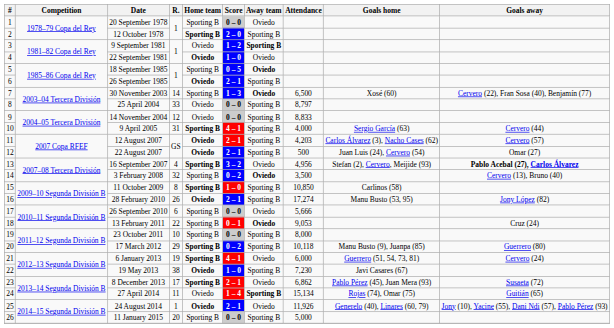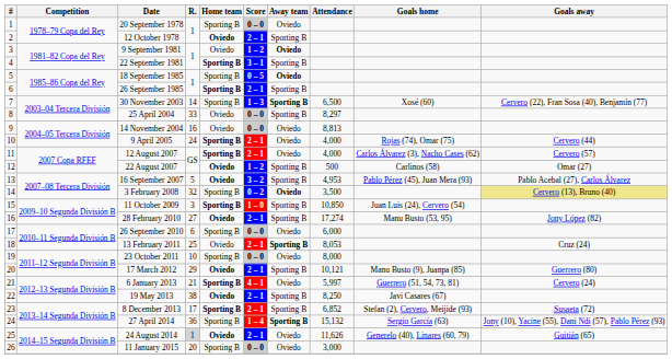12 October 1978 | Home team: Sporting B -> Oviedo
12 October 1978 | Score: 2 – 0 -> 2 – 1
9 September 1981 | Away team: Sporting B -> Oviedo
22 September 1981 | Home team: Oviedo -> Sporting B
22 September 1981 | Score: 1 – 0 -> 3 – 1
22 September 1981 | Away team: Oviedo -> Sporting B
26 September 1985 | Home team: Oviedo -> Sporting B
30 November 2003 | Away team: Oviedo -> Sporting B
25 April 2004 | Attendance: 8,797 -> 8,297
14 November 2004 | R.: 12 -> 16
14 November 2004 | Away team: Sporting B -> Oviedo
14 November 2004 | Attendance: 8,833 -> 8,813
9 April 2005 | R.: 31 -> 24
9 April 2005 | Score: 4 – 1 -> 2 – 1
9 April 2005 | Away team: Sporting B -> Oviedo
9 April 2005 | Goals home: Sergio García (63) -> Rojas (74), Omar (75)
12 August 2007 | Home team: Oviedo -> Sporting B
12 August 2007 | Away team: Sporting B -> Oviedo
12 August 2007 | Attendance: 4,203 -> 4,000
22 August 2007 | Score: 2 – 1 -> 1 – 2
22 August 2007 | Goals home: Juan Luis (24), Cervero (54) -> Carlinos (58)
16 September 2007 | R.: 4 -> 5
16 September 2007 | Home team: Sporting B -> Oviedo
16 September 2007 | Away team: Oviedo -> Sporting B
16 September 2007 | Attendance: 4,956 -> 4,953
16 September 2007 | Goals home: Stefan (2), Cervero, Meijide (93) -> Pablo Pérez (45), Juan Mera (93)
16 September 2007 | Goals away: bold -> normal
3 February 2008 | Goals away: no background -> khaki background
11 October 2009 | R.: 8 -> 3
11 October 2009 | Goals home: Carlinos (58) -> Juan Luis (24), Cervero (54)
28 February 2010 | R.: 26 -> 27
26 September 2010 | Attendance: 5,666 -> 6,000
13 February 2011 | R.: 22 -> 25
13 February 2011 | Home team: Sporting B -> Oviedo
13 February 2011 | Score: 0 – 1 -> 2 – 1
13 February 2011 | Away team: Oviedo -> Sporting B
13 February 2011 | Attendance: 9,053 -> 8,053
23 October 2011 | Away team: Sporting B -> Oviedo
17 March 2012 | Home team: Sporting B -> Oviedo
17 March 2012 | Score: 0 – 2 -> 2 – 1
17 March 2012 | Attendance: 10,118 -> 10,121
6 January 2013 | R.: 19 -> 21
6 January 2013 | Attendance: 6,000 -> 5,997
19 May 2013 | Score: 1 – 0 -> 2 – 1
19 May 2013 | Attendance: 7,230 -> 8,250
8 December 2013 | Away team: Oviedo -> Sporting B
8 December 2013 | Attendance: 6,862 -> 6,852
8 December 2013 | Goals home: Pablo Pérez (45), Juan Mera (93) -> Stefan (2), Cervero, Meijide (93)
27 April 2014 | R.: 11 -> 36
27 April 2014 | Home team: Oviedo -> Sporting B
27 April 2014 | Attendance: 15,134 -> 15,132
27 April 2014 | Goals home: Rojas (74), Omar (75) -> Sergio García (63)
27 April 2014 | Goals away: Guitián (65) -> Jony (10), Yacine (55), Dani Ndi (57), Pablo Pérez (93)
24 August 2014 | R.: no background -> lightgrey background
24 August 2014 | Attendance: 11,926 -> 11,626
24 August 2014 | Goals away: Jony (10), Yacine (55), Dani Ndi (57), Pablo Pérez (93) -> Guitián (65)
11 January 2015 | Away team: Sporting B -> Oviedo
11 January 2015 | Attendance: 5,000 -> 3,000
